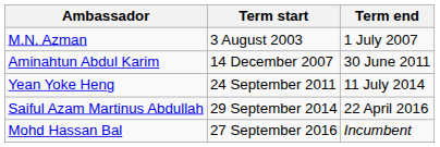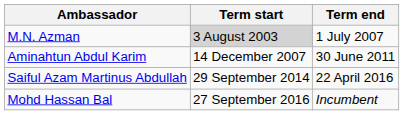M.N. Azman | Term start: no background -> lightgrey background
- row: Yean Yoke Heng | 24 September 2011 | 11 July 2014
